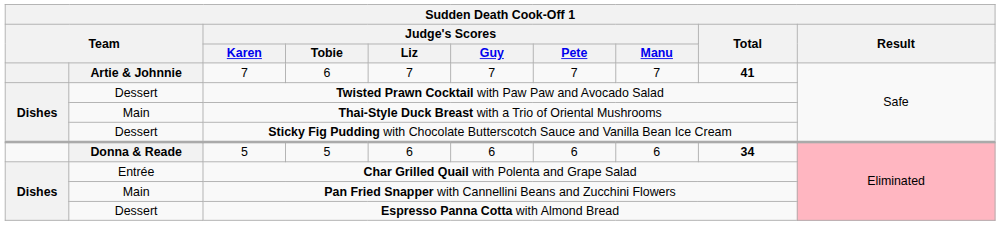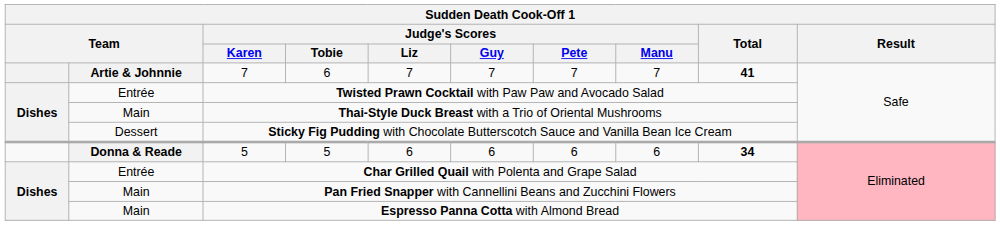Twisted Prawn Cocktail with Paw Paw and Avocado Salad | column 2: Dessert -> Entrée
Espresso Panna Cotta with Almond Bread | column 2: Dessert -> Main
